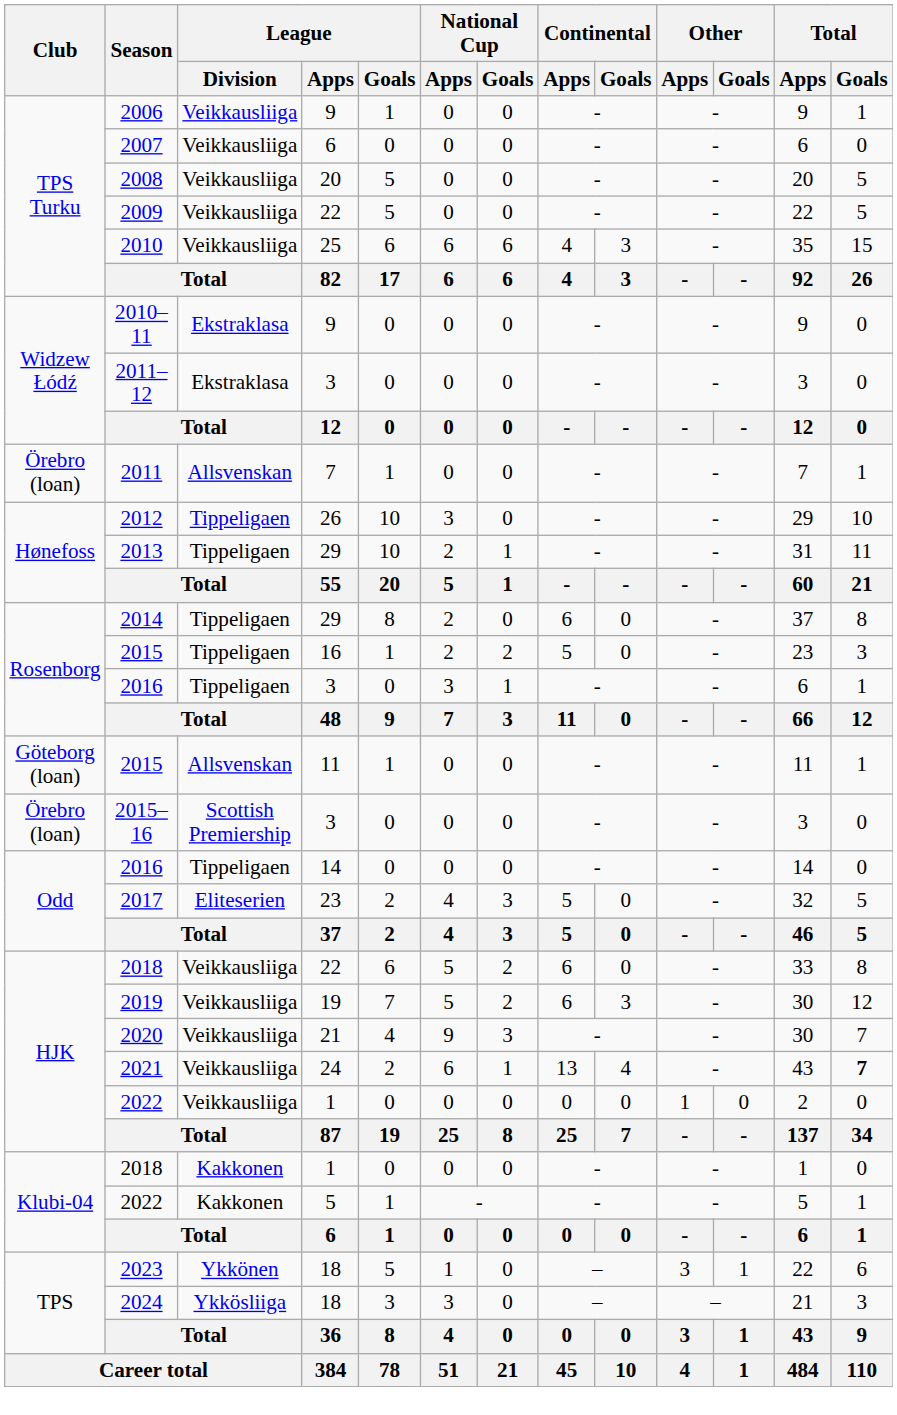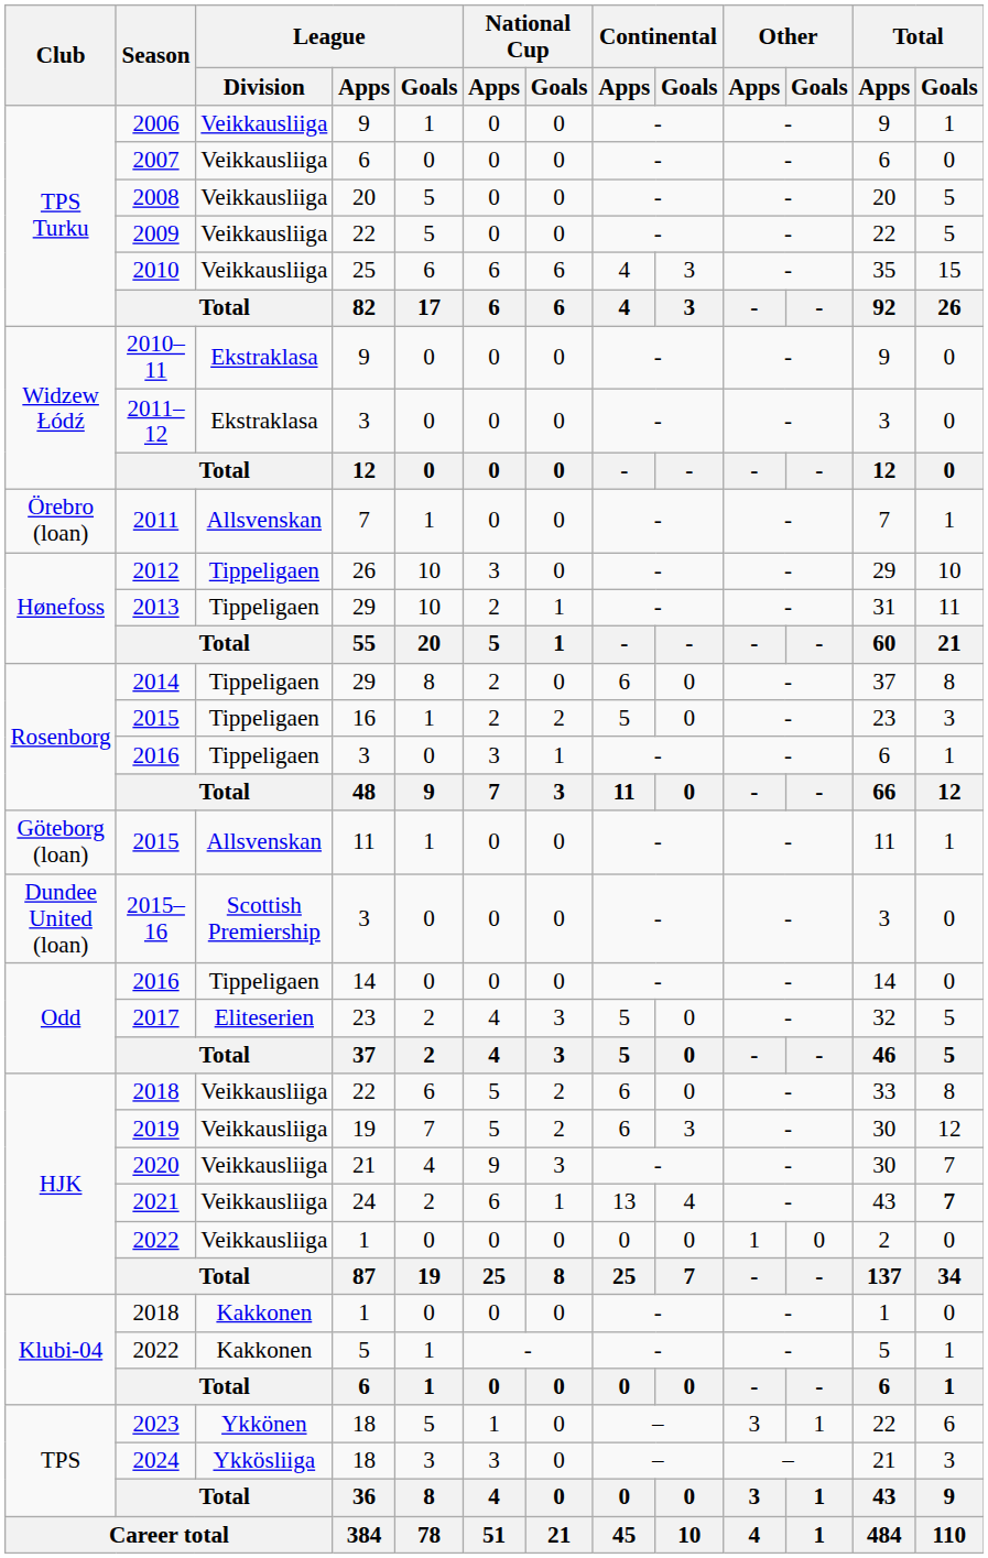2015–16 | Club: Örebro (loan) -> Dundee United (loan)
